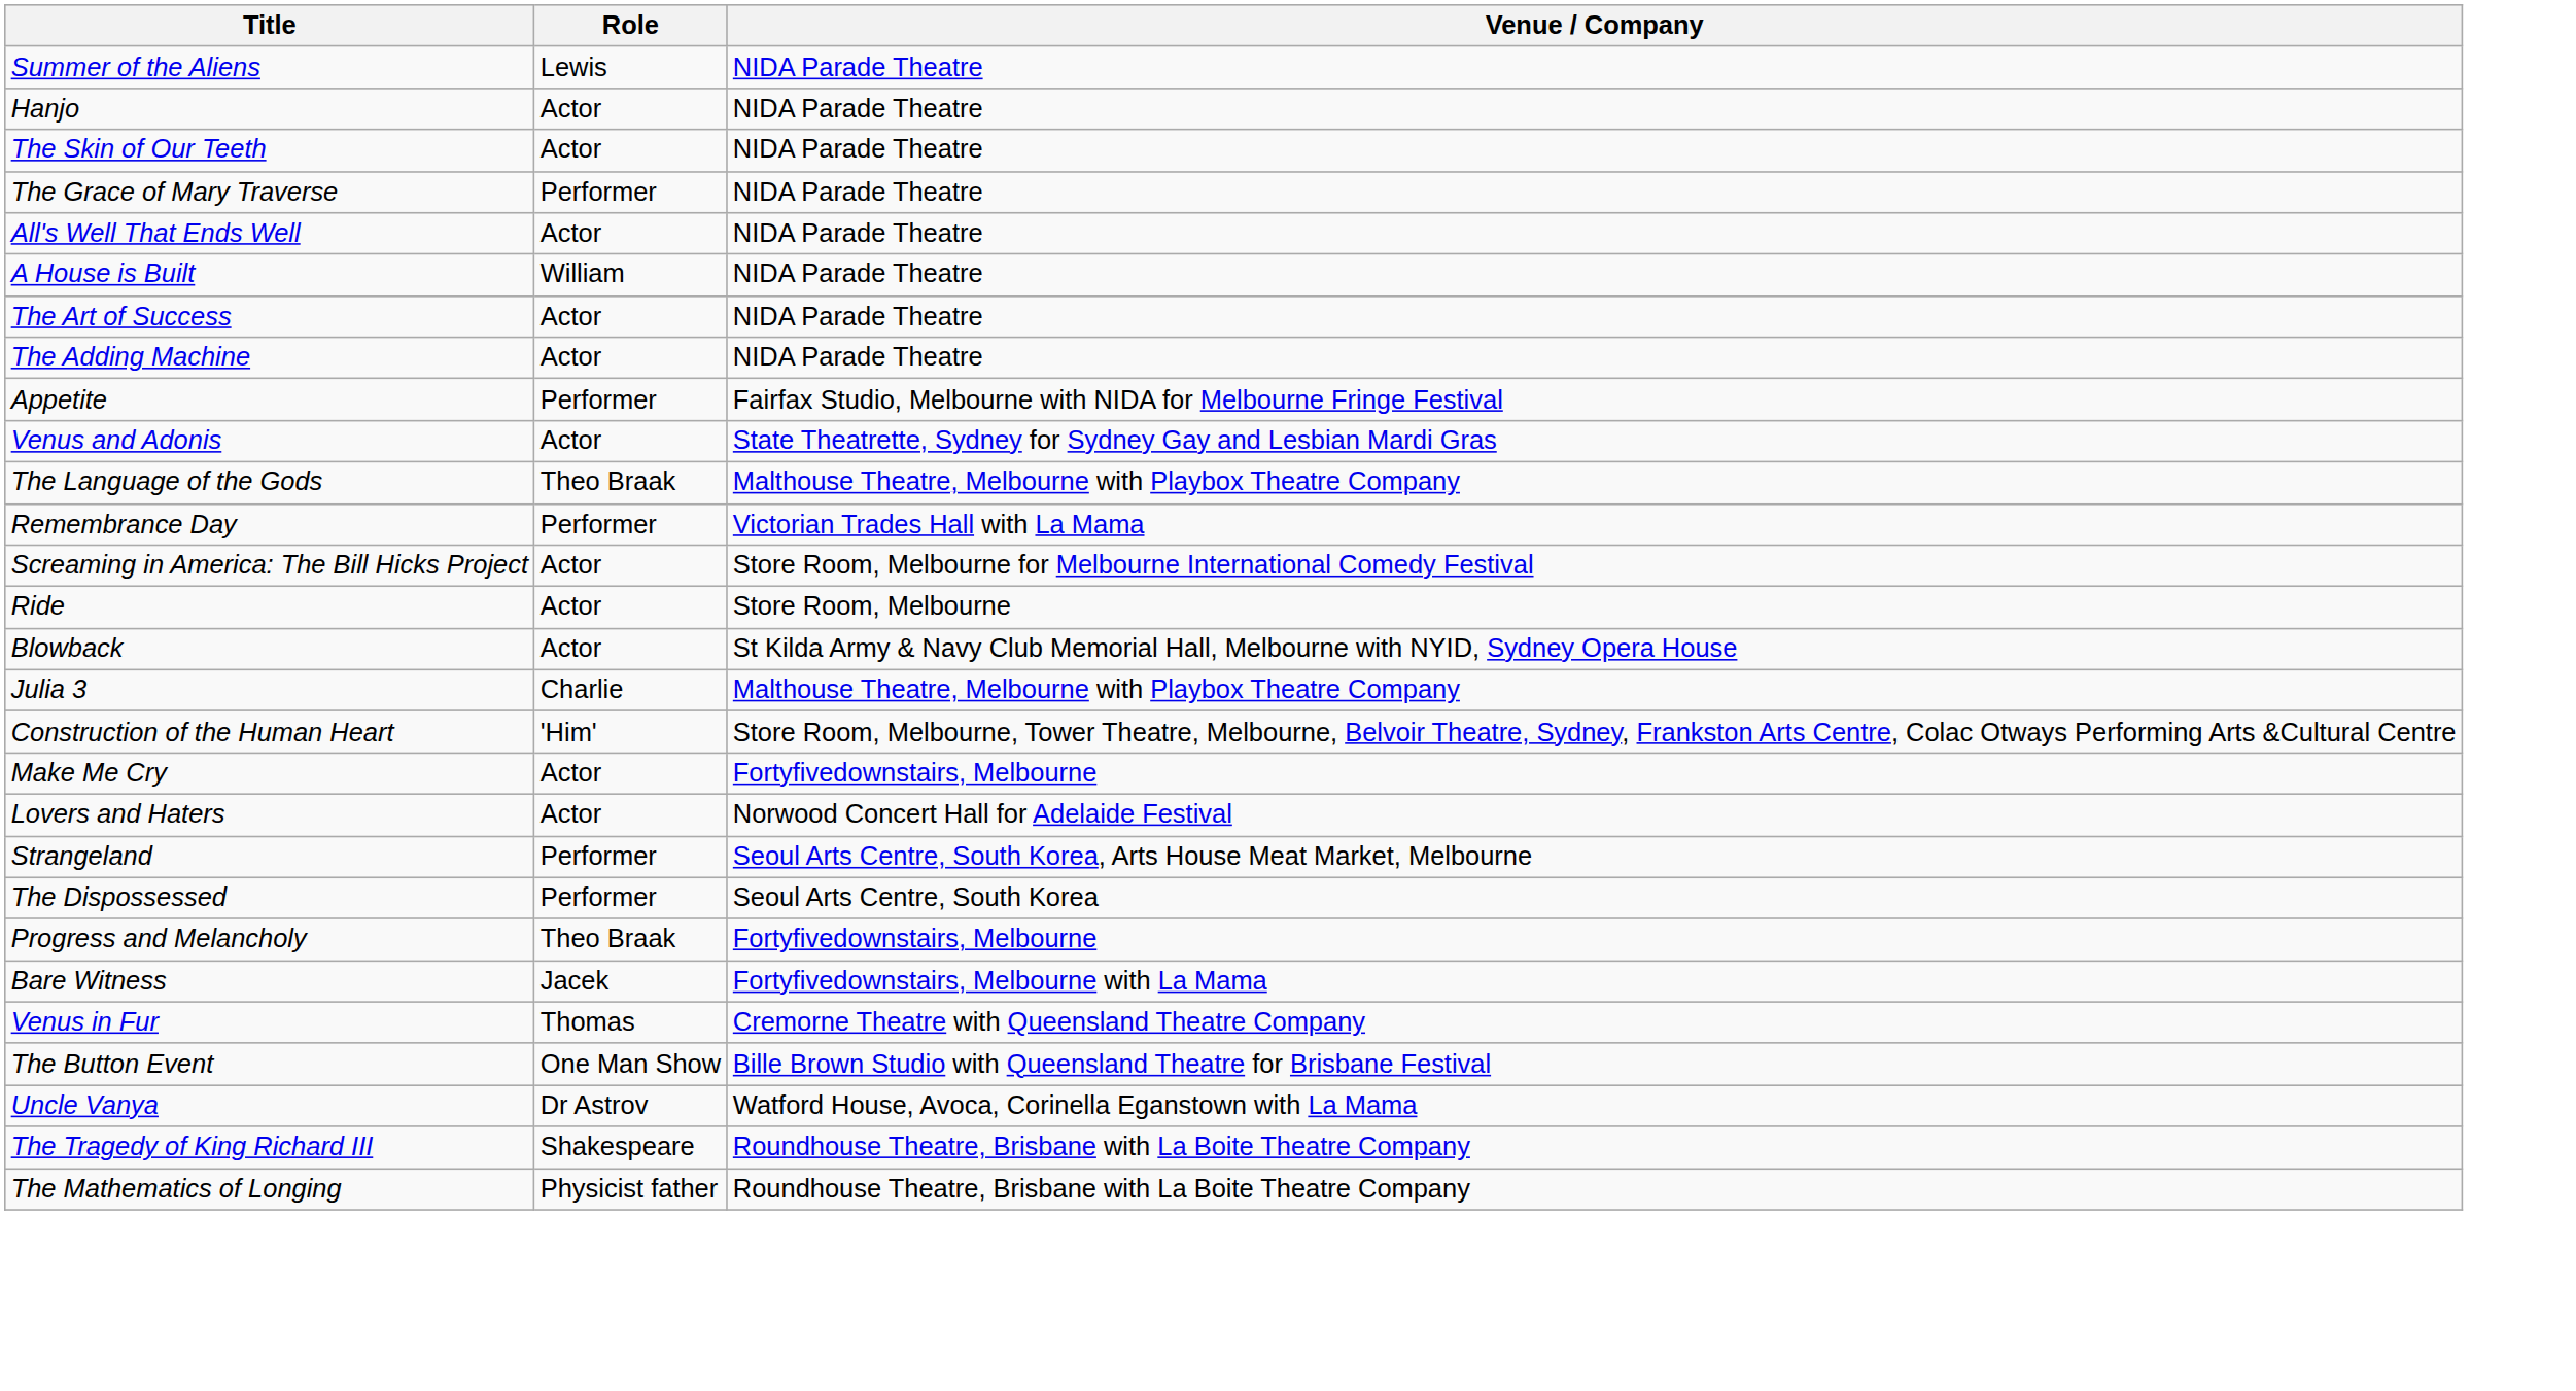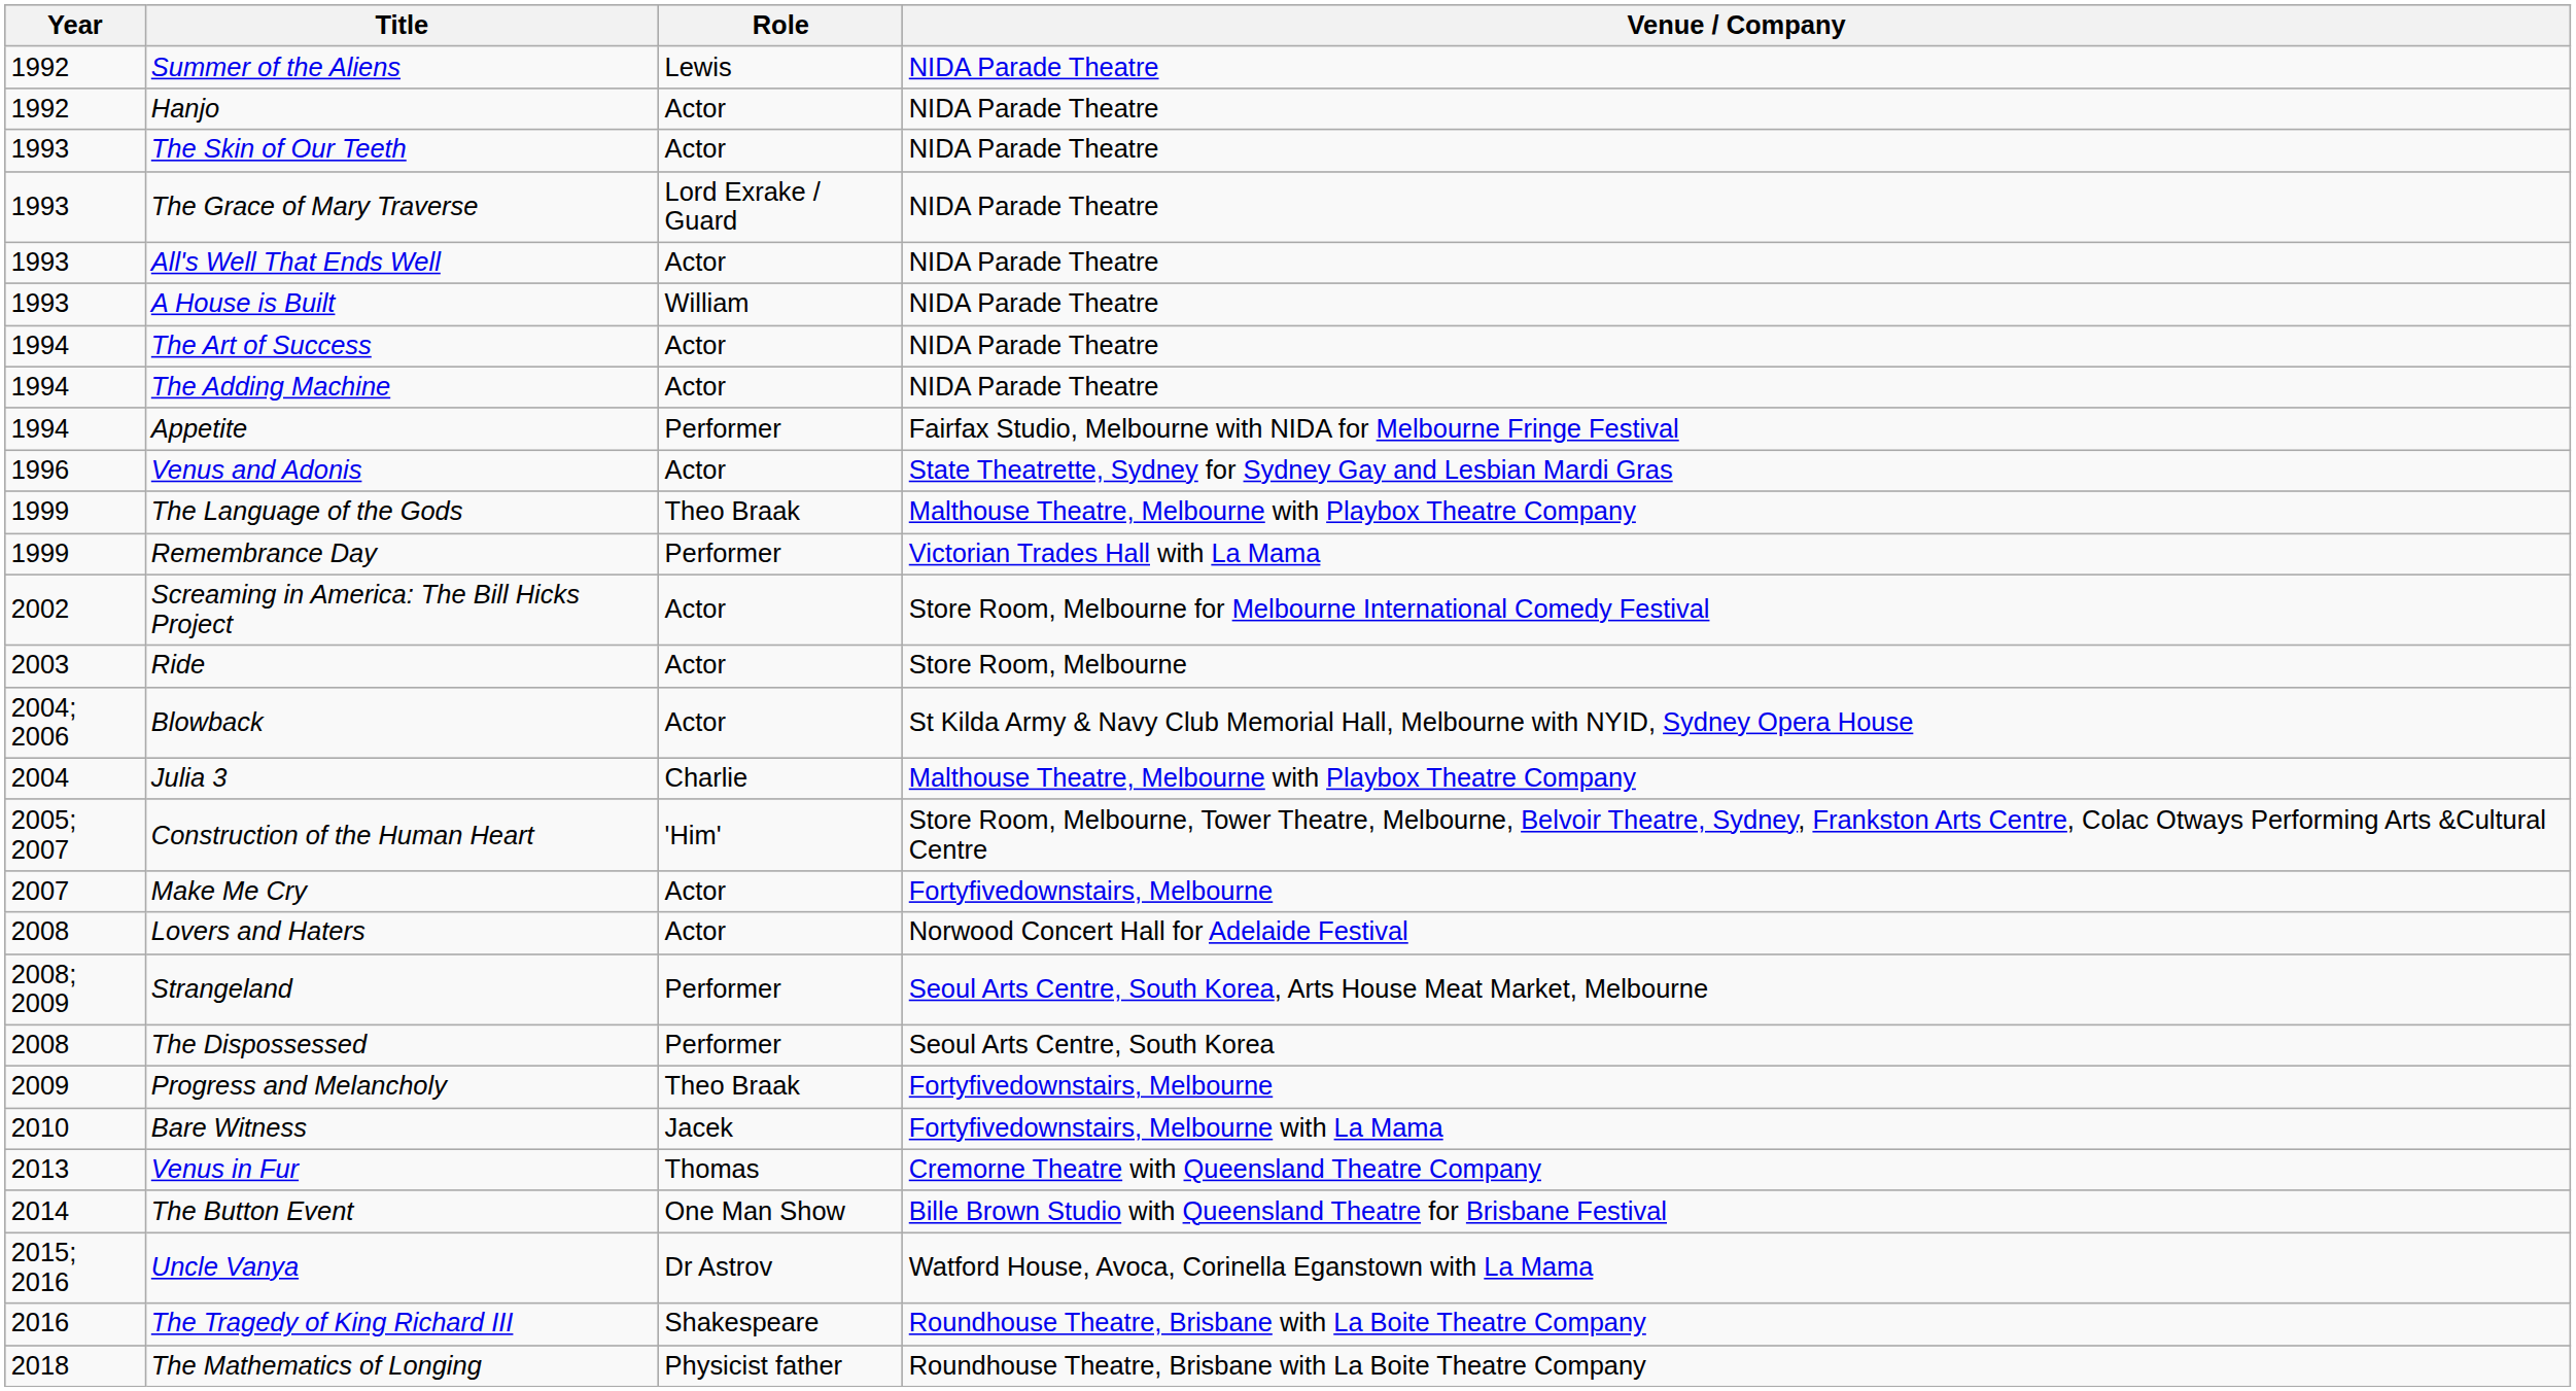+ column: Year | 1992 | 1992 | 1993 | 1993 | 1993 | 1993 | 1994 | 1994 | 1994 | 1996 | 1999 | 1999 | 2002 | 2003 | 2004; 2006 | 2004 | 2005; 2007 | 2007 | 2008 | 2008; 2009 | 2008 | 2009 | 2010 | 2013 | 2014 | 2015; 2016 | 2016 | 2018
The Grace of Mary Traverse | Role: Performer -> Lord Exrake / Guard
